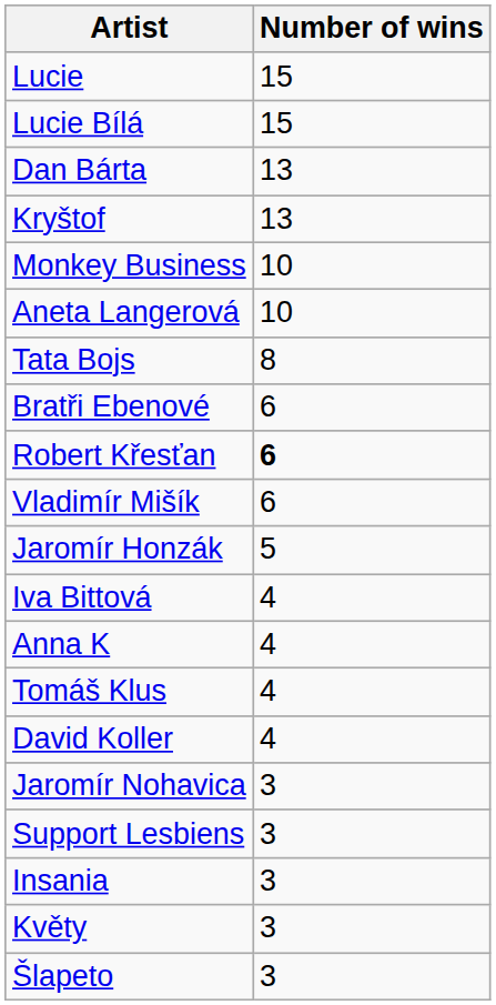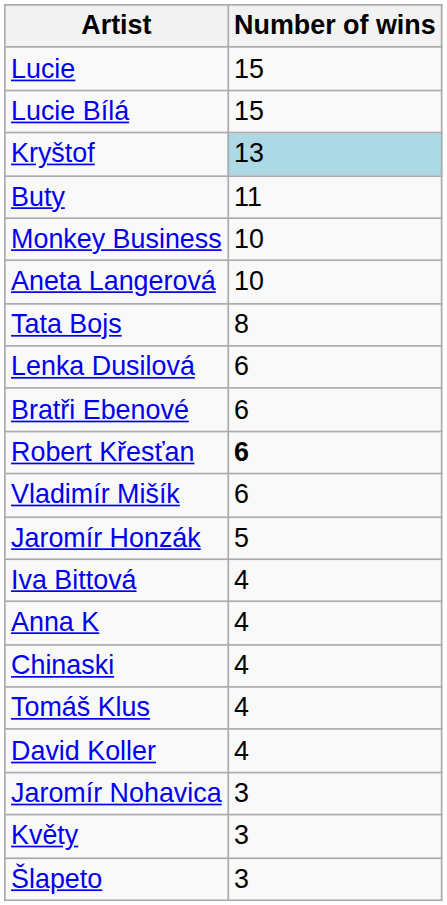- row: Dan Bárta | 13
Kryštof | Number of wins: no background -> lightblue background
+ row: Buty | 11
+ row: Lenka Dusilová | 6
+ row: Chinaski | 4
- row: Support Lesbiens | 3
- row: Insania | 3
